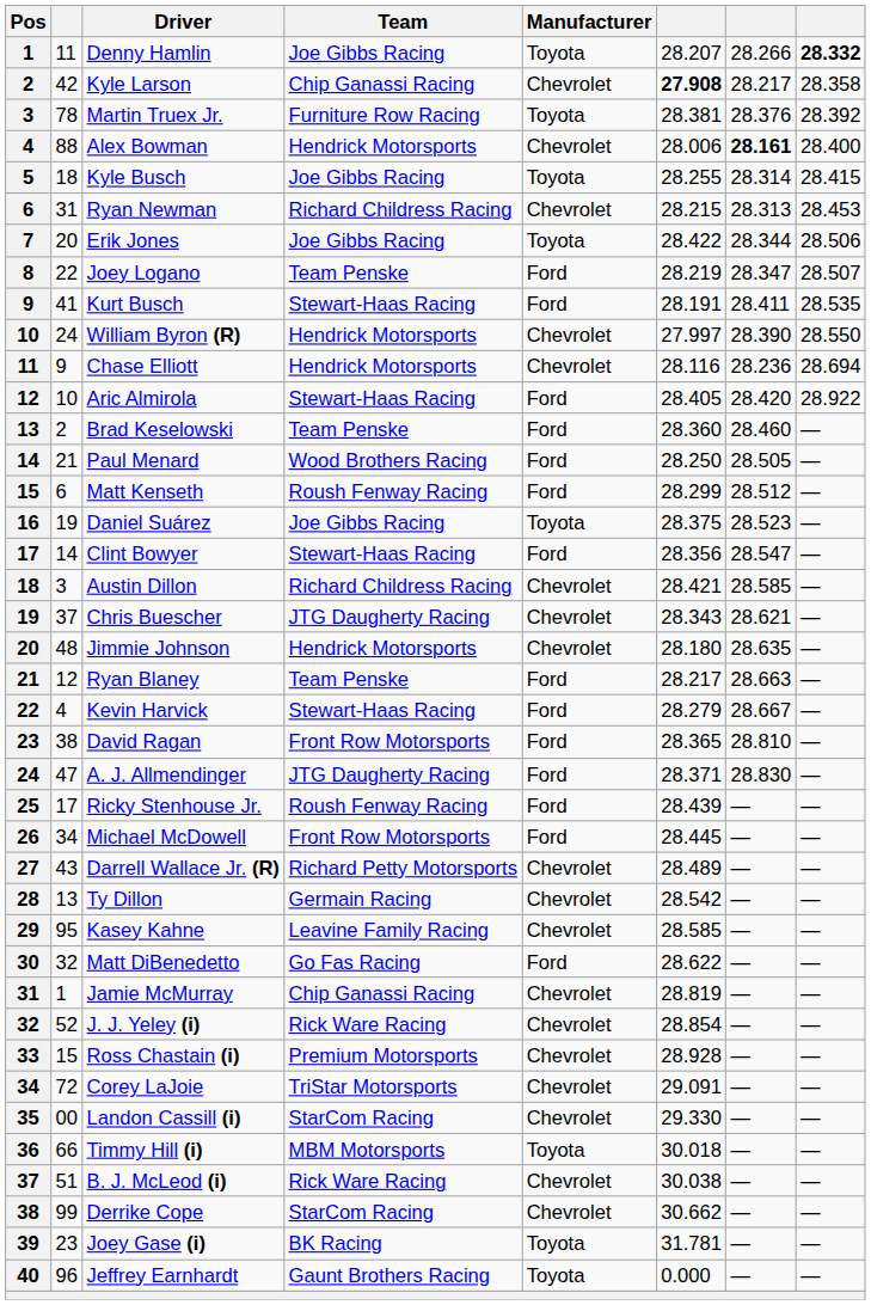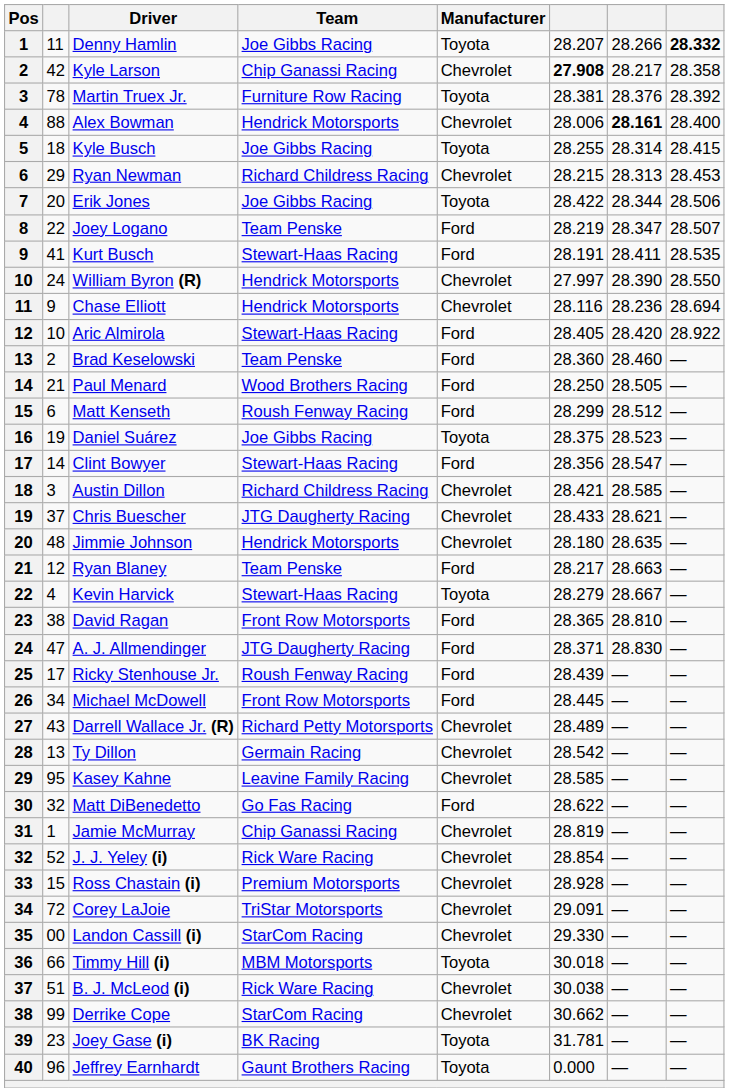Ryan Newman | column 2: 31 -> 29
Chris Buescher | column 6: 28.343 -> 28.433
Kevin Harvick | Manufacturer: Ford -> Toyota
